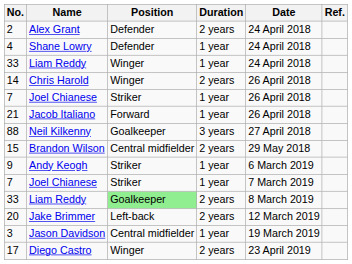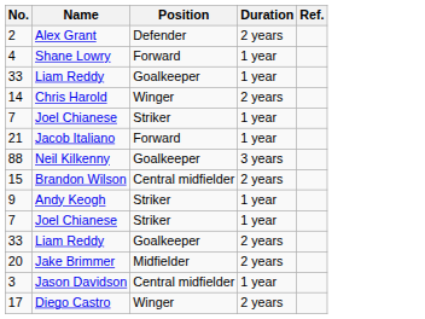- column: Date | 24 April 2018 | 24 April 2018 | 24 April 2018 | 26 April 2018 | 26 April 2018 | 26 April 2018 | 27 April 2018 | 29 May 2018 | 6 March 2019 | 7 March 2019 | 8 March 2019 | 12 March 2019 | 19 March 2019 | 23 April 2019
4 | Position: Defender -> Forward
33 / 1 year | Position: Winger -> Goalkeeper
33 / 2 years | Position: lightgreen background -> no background
20 | Position: Left-back -> Midfielder
